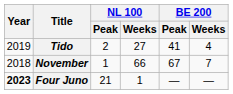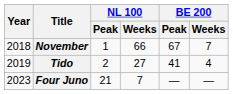rows swapped: November <-> Tido
Four Juno | Year: bold -> normal
Four Juno | NL 100 / Weeks: 1 -> 7
